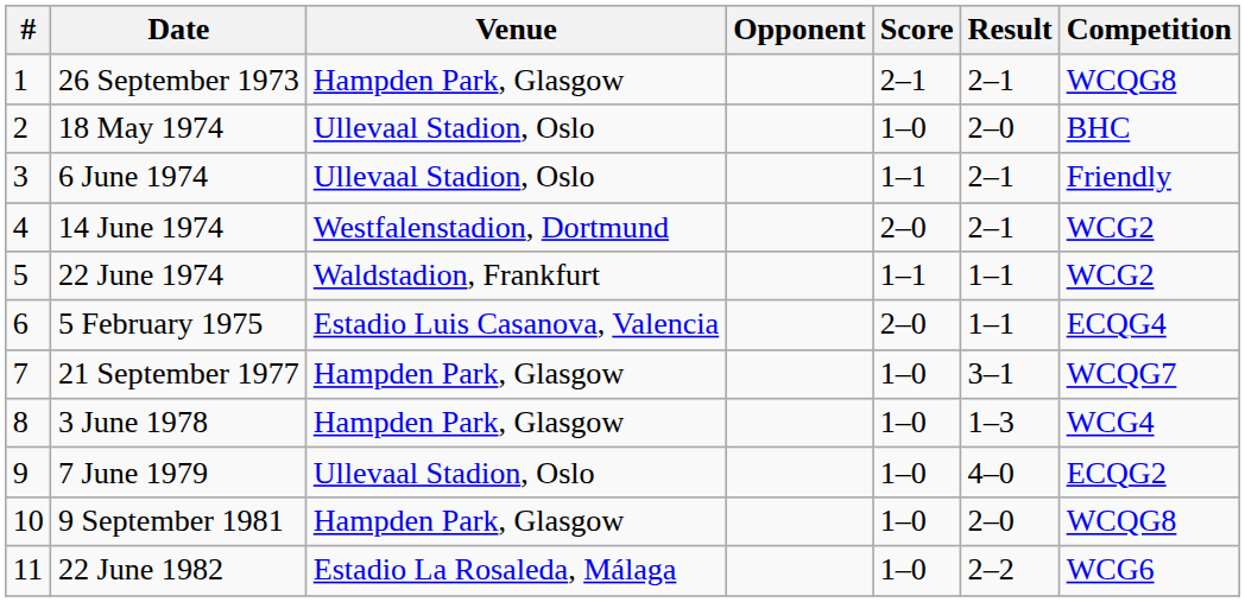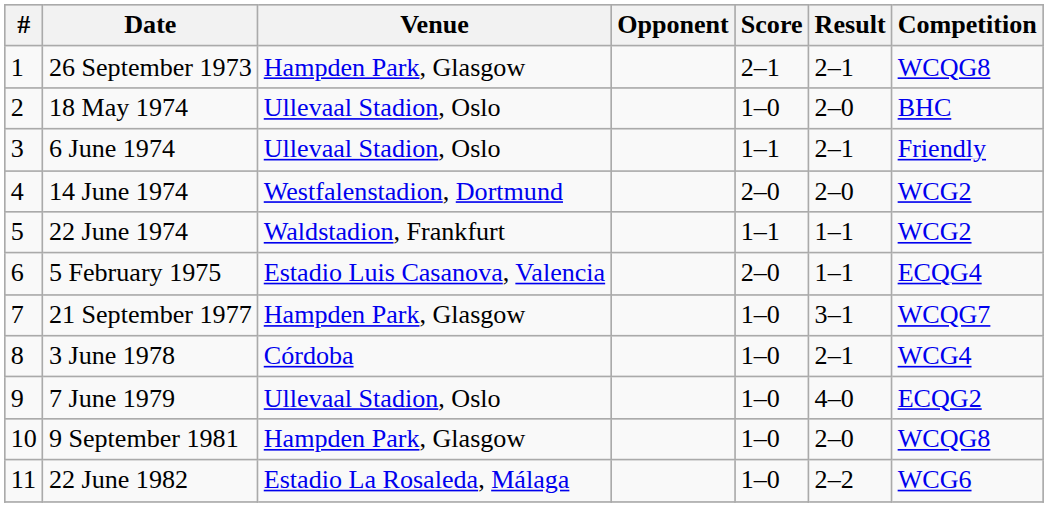14 June 1974 | Result: 2–1 -> 2–0
3 June 1978 | Venue: Hampden Park, Glasgow -> Córdoba
3 June 1978 | Result: 1–3 -> 2–1
